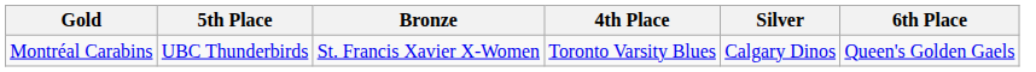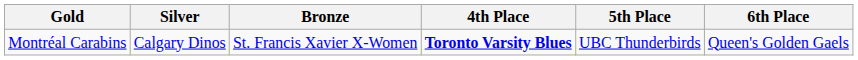columns swapped: Silver <-> 5th Place
Montréal Carabins | 4th Place: normal -> bold
